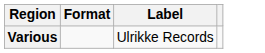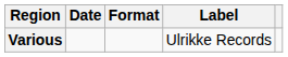+ column: Date
